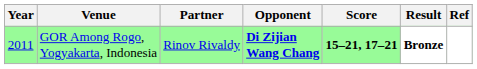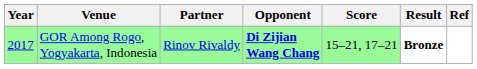GOR Among Rogo, Yogyakarta, Indonesia | Year: 2011 -> 2017
GOR Among Rogo, Yogyakarta, Indonesia | Score: bold -> normal
